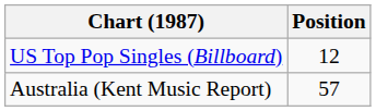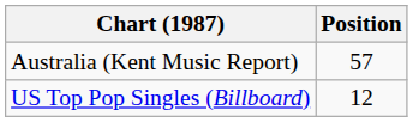rows swapped: Australia (Kent Music Report) <-> US Top Pop Singles (Billboard)
